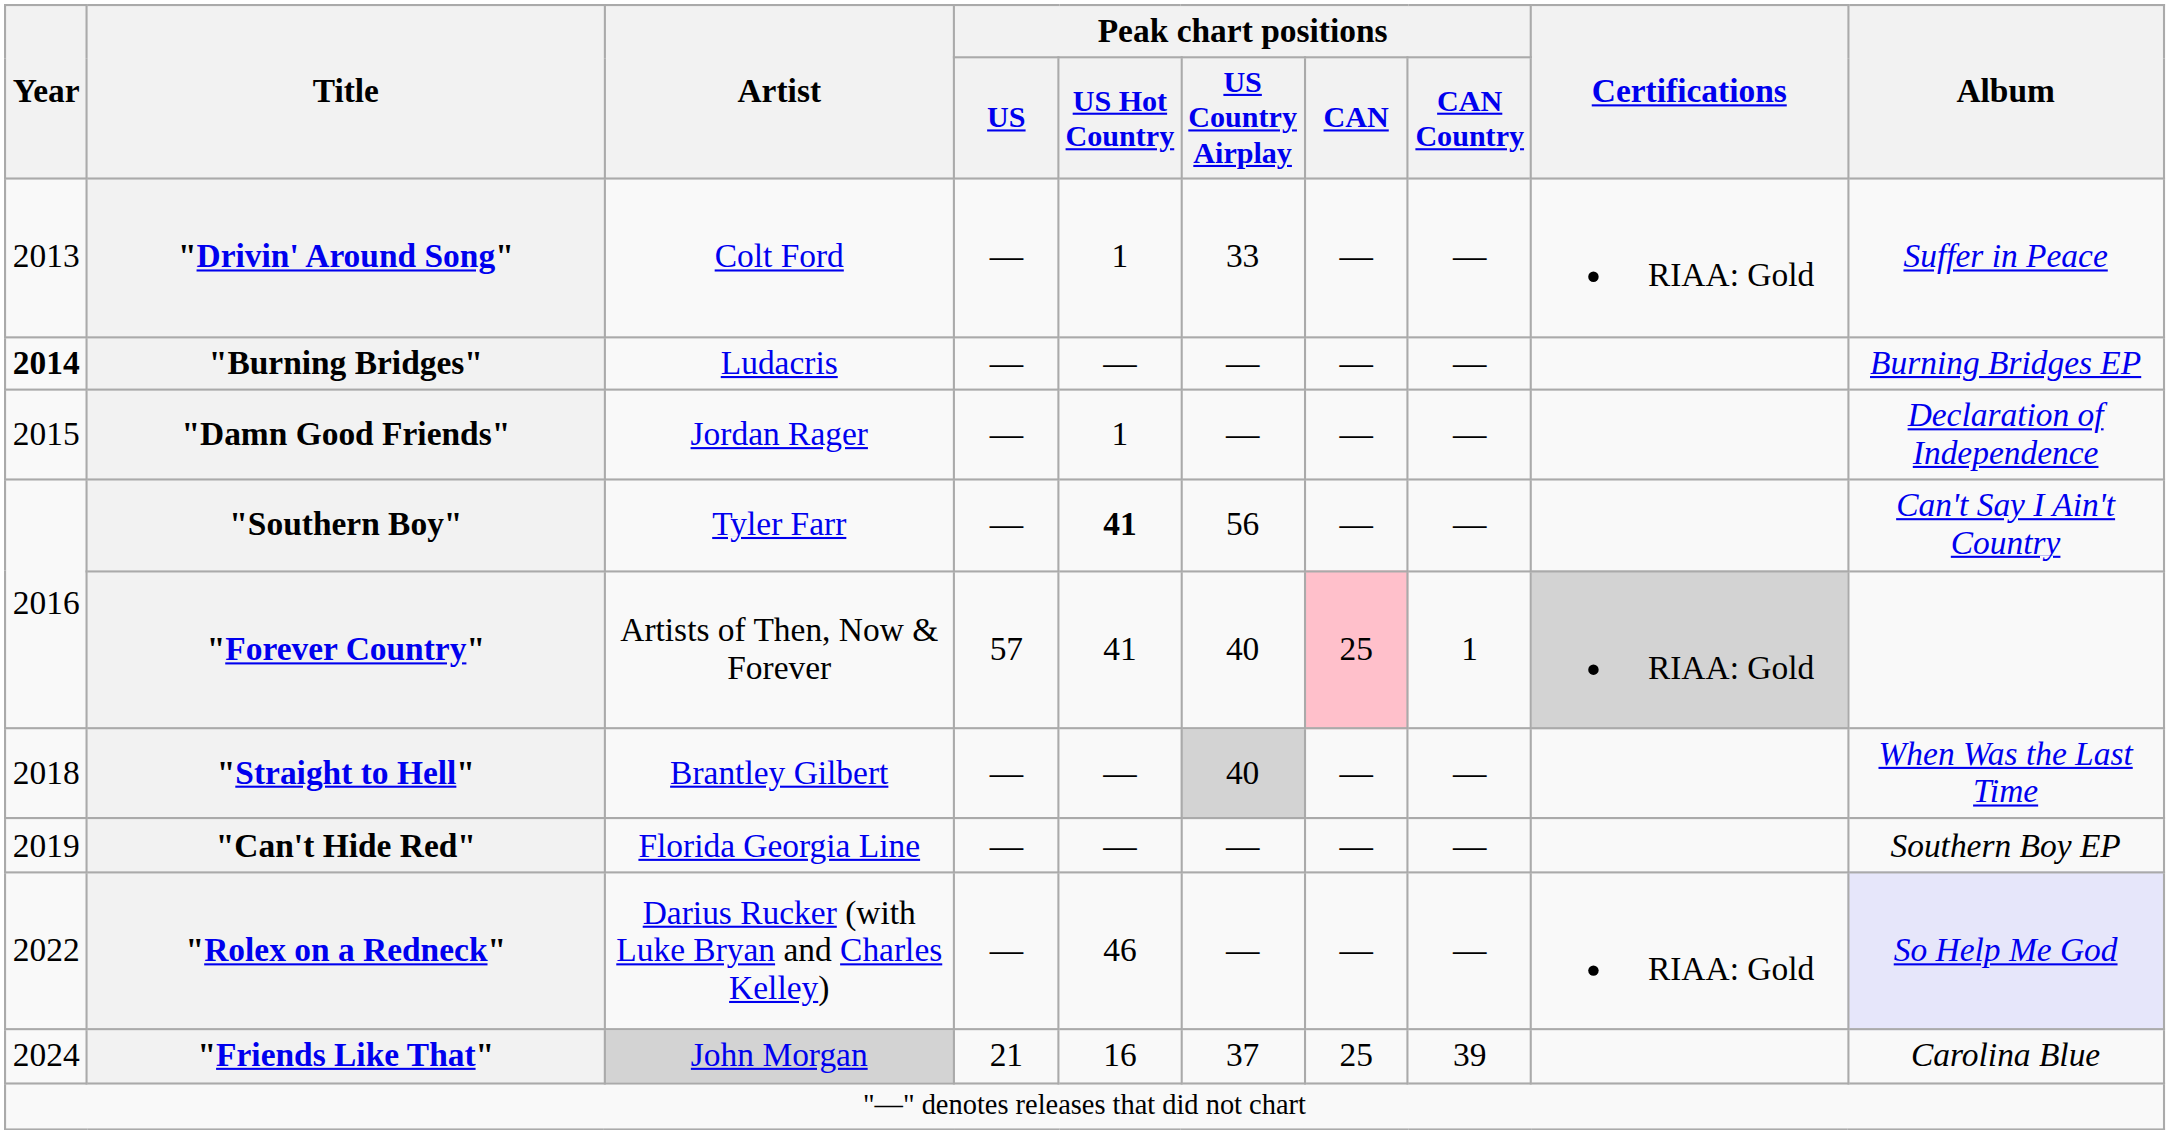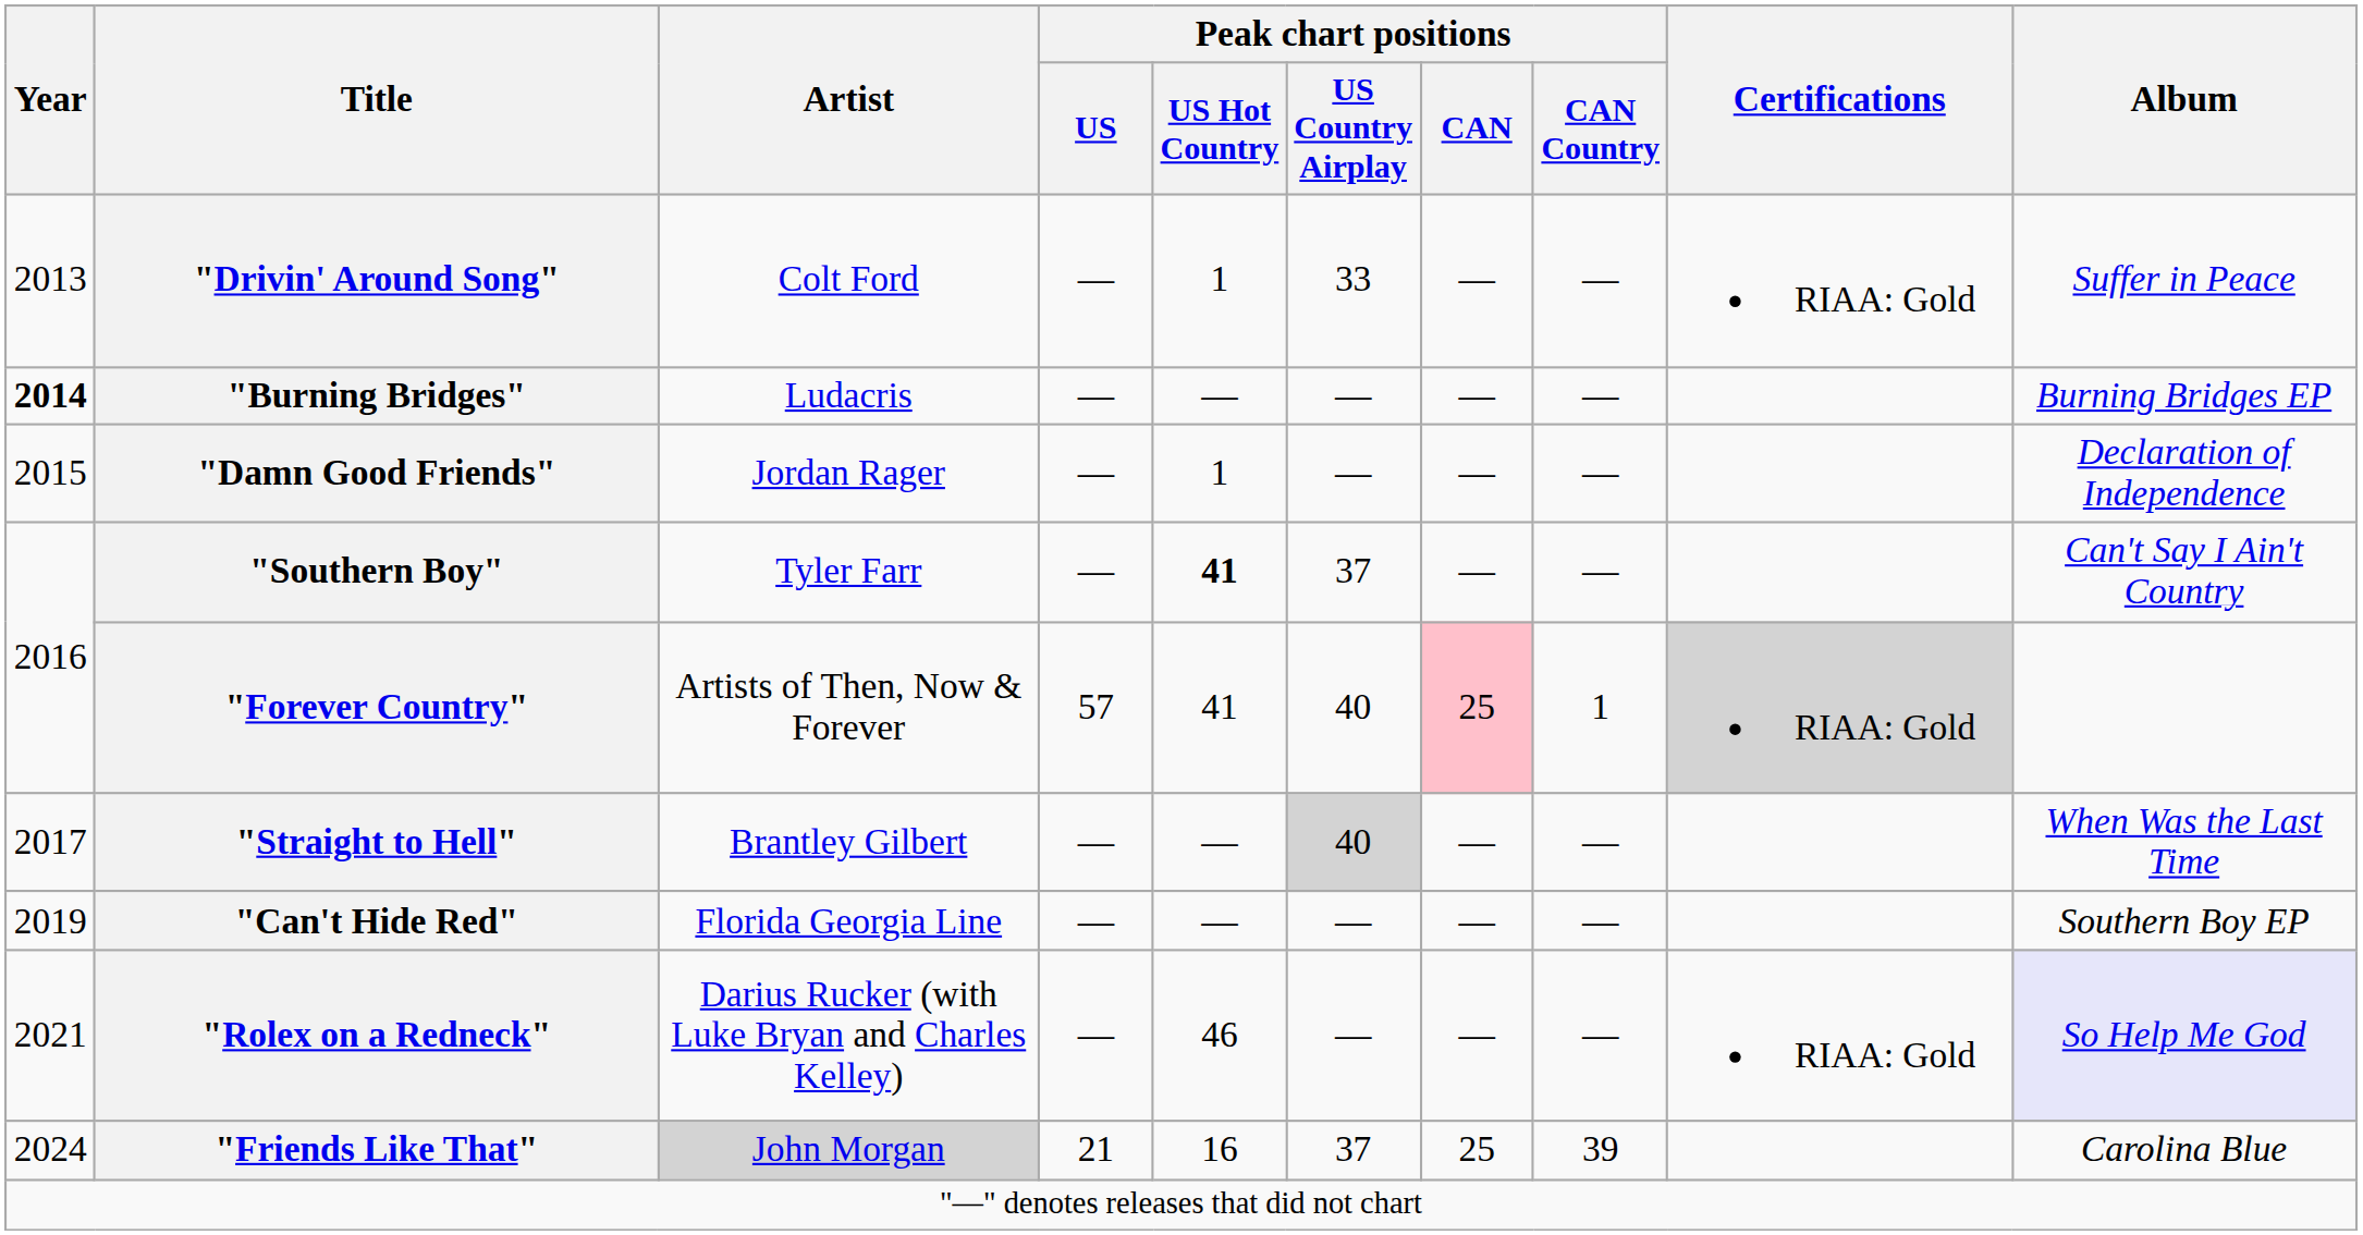"Southern Boy" | Peak chart positions / US Country Airplay: 56 -> 37
"Straight to Hell" | Year: 2018 -> 2017
"Rolex on a Redneck" | Year: 2022 -> 2021
